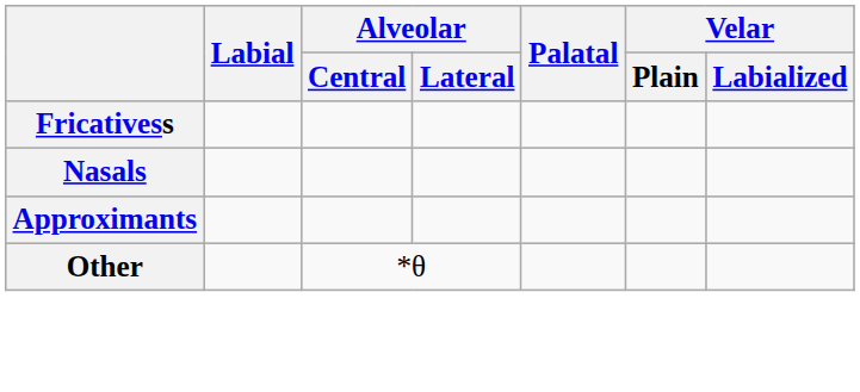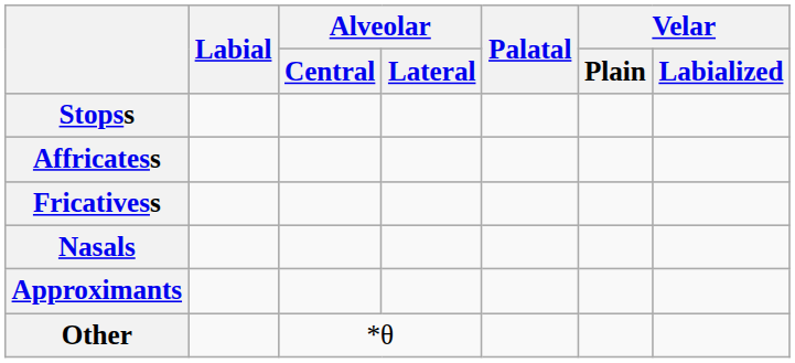+ row: Stopss
+ row: Affricatess
